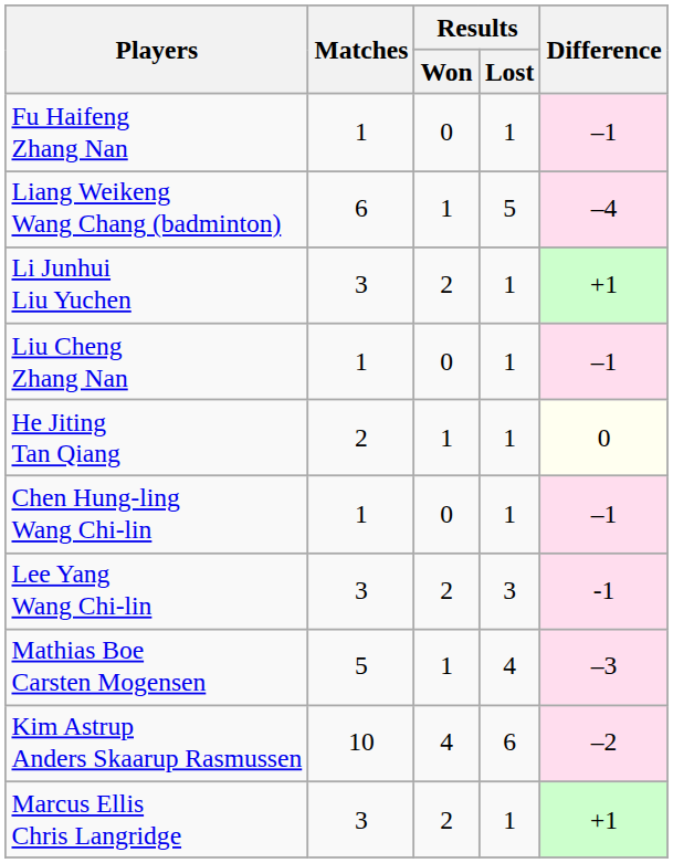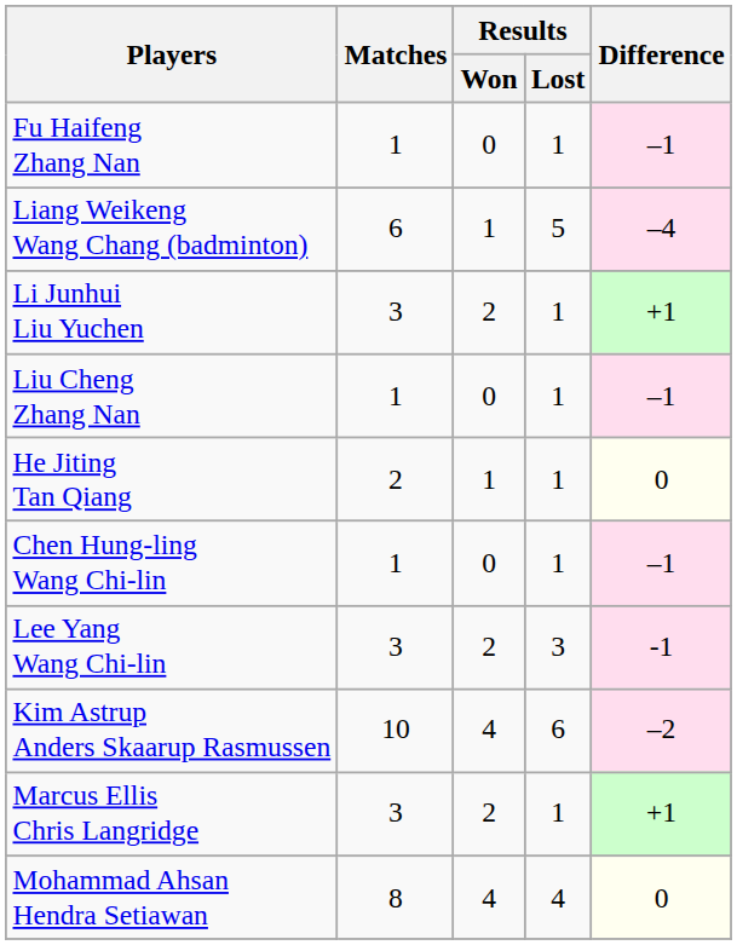- row: Mathias Boe Carsten Mogensen | 5 | 1 | 4 | –3
+ row: Mohammad Ahsan Hendra Setiawan | 8 | 4 | 4 | 0
